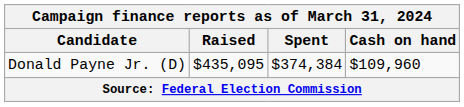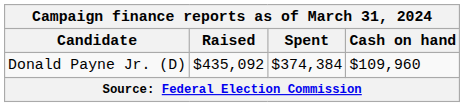Donald Payne Jr. (D) | Raised: $435,095 -> $435,092
